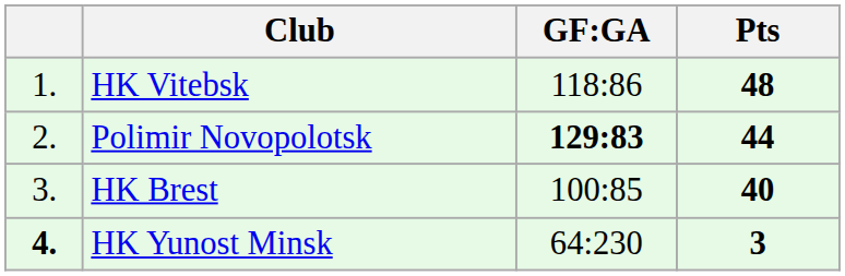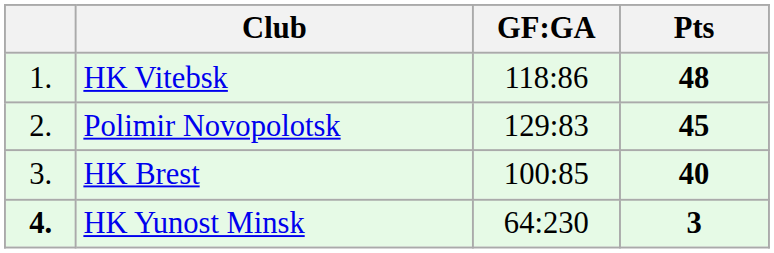Polimir Novopolotsk | GF:GA: bold -> normal
Polimir Novopolotsk | Pts: 44 -> 45
